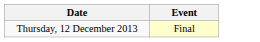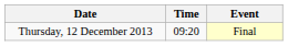+ column: Time | 09:20
